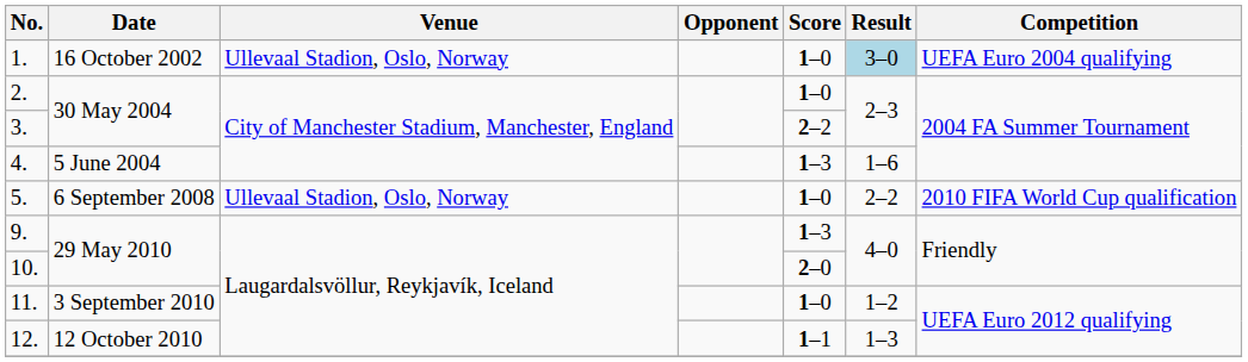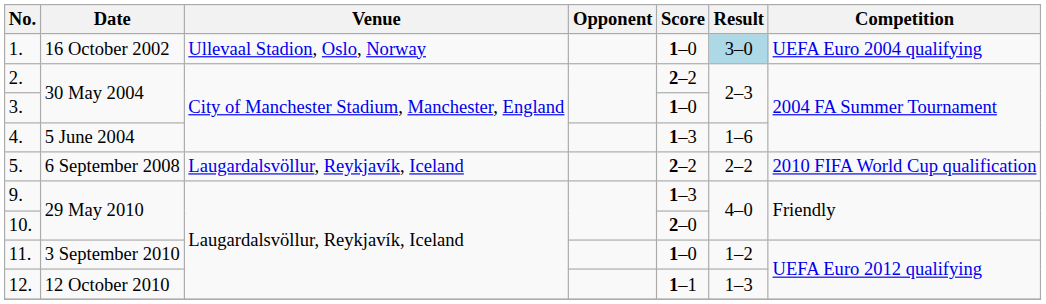2. | Score: 1–0 -> 2–2
3. | Score: 2–2 -> 1–0
5. | Venue: Ullevaal Stadion, Oslo, Norway -> Laugardalsvöllur, Reykjavík, Iceland
5. | Score: 1–0 -> 2–2
